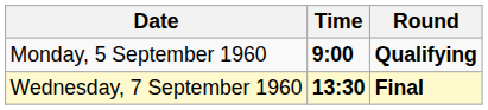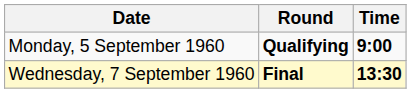columns swapped: Time <-> Round
